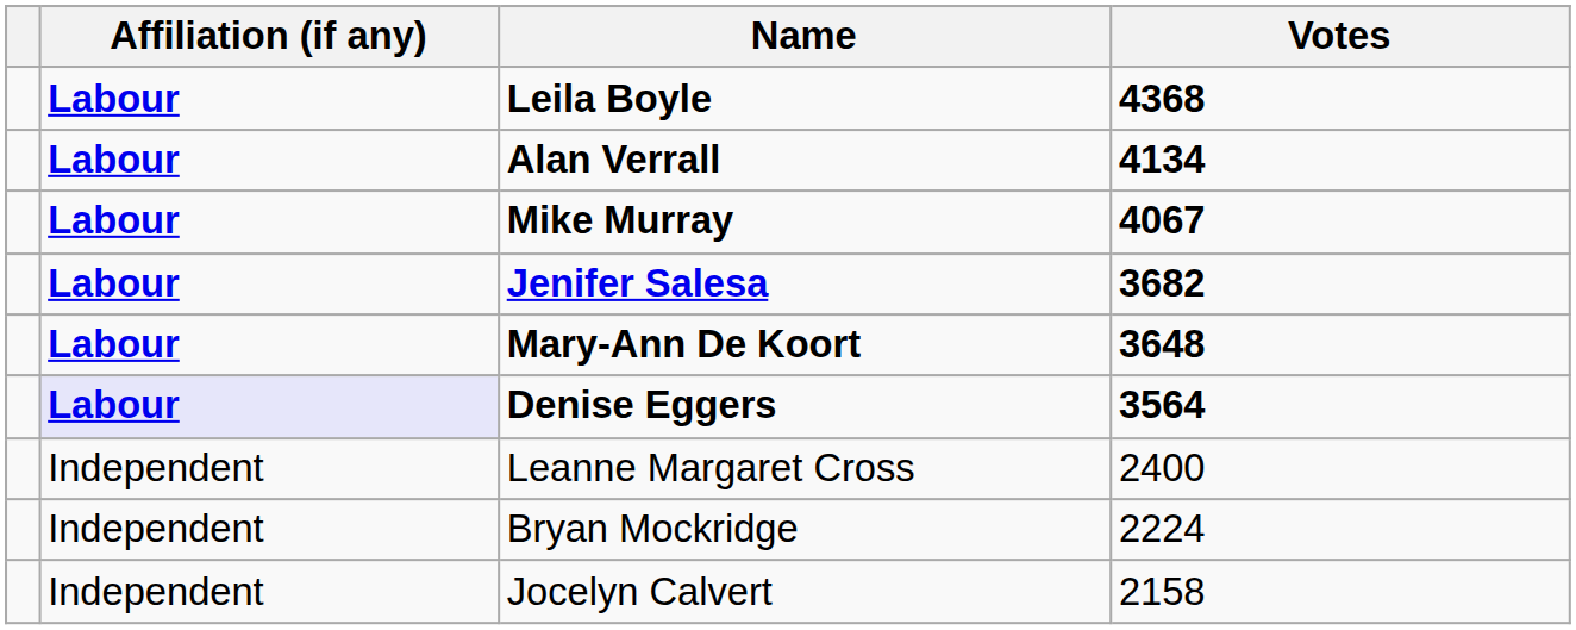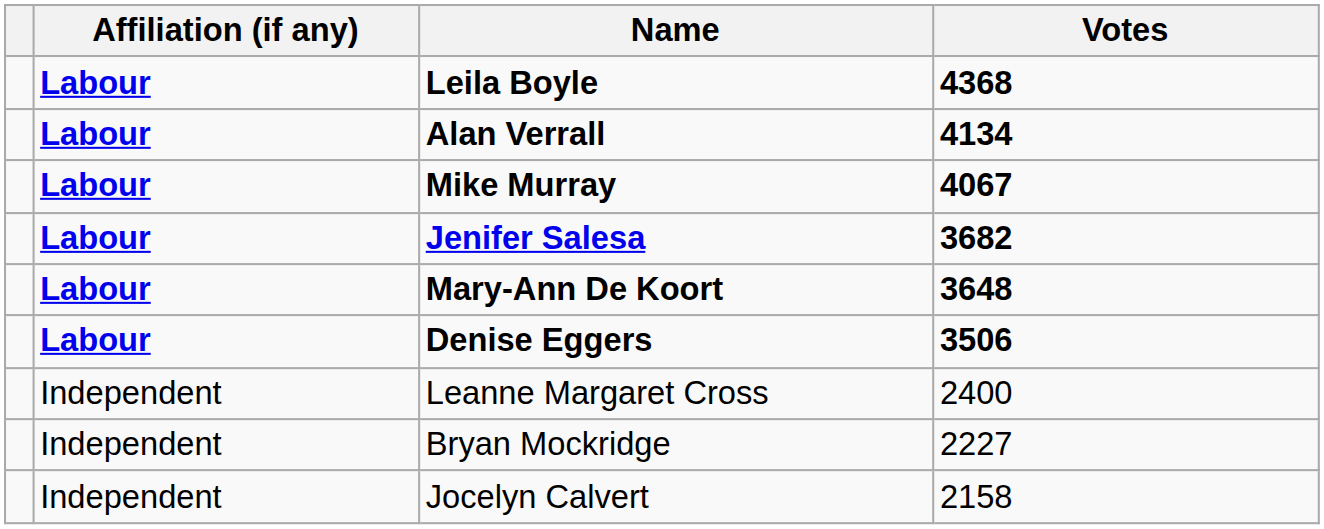Denise Eggers | Affiliation (if any): lavender background -> no background
Denise Eggers | Votes: 3564 -> 3506
Bryan Mockridge | Votes: 2224 -> 2227
